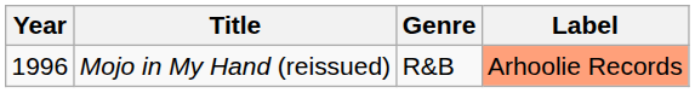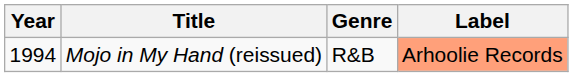Mojo in My Hand (reissued) | Year: 1996 -> 1994
